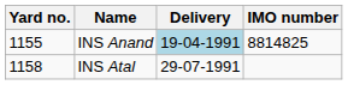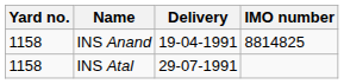INS Anand | Yard no.: 1155 -> 1158
INS Anand | Delivery: lightblue background -> no background
